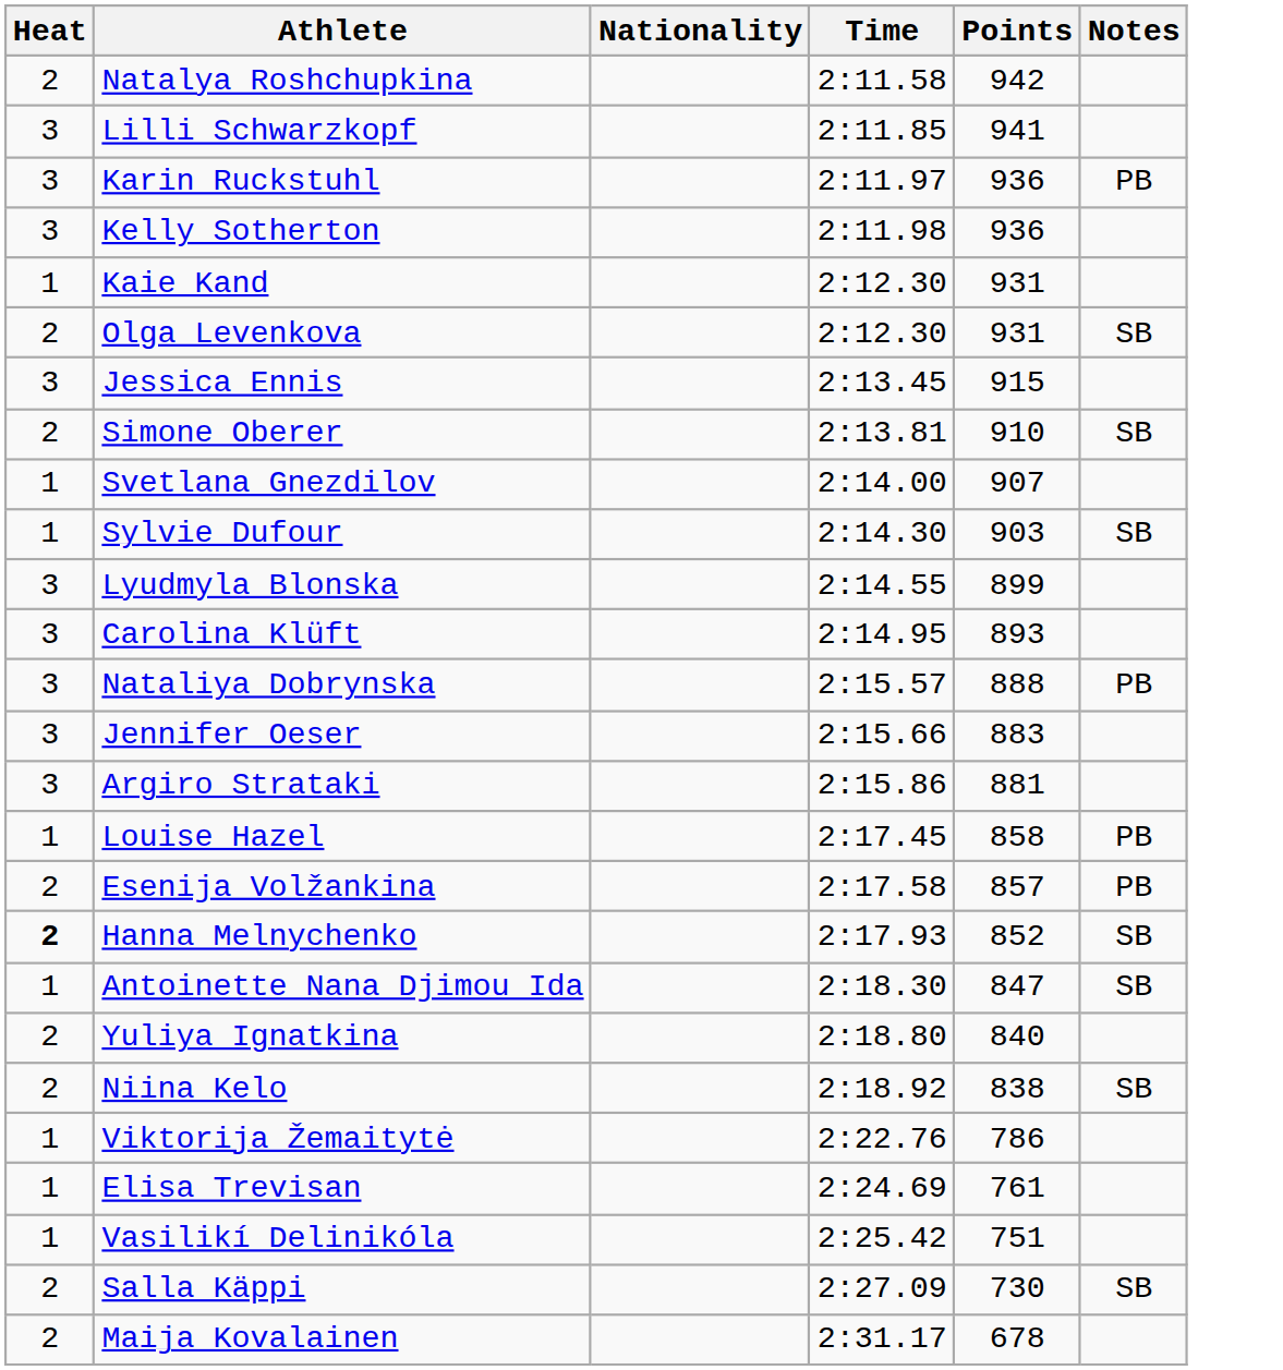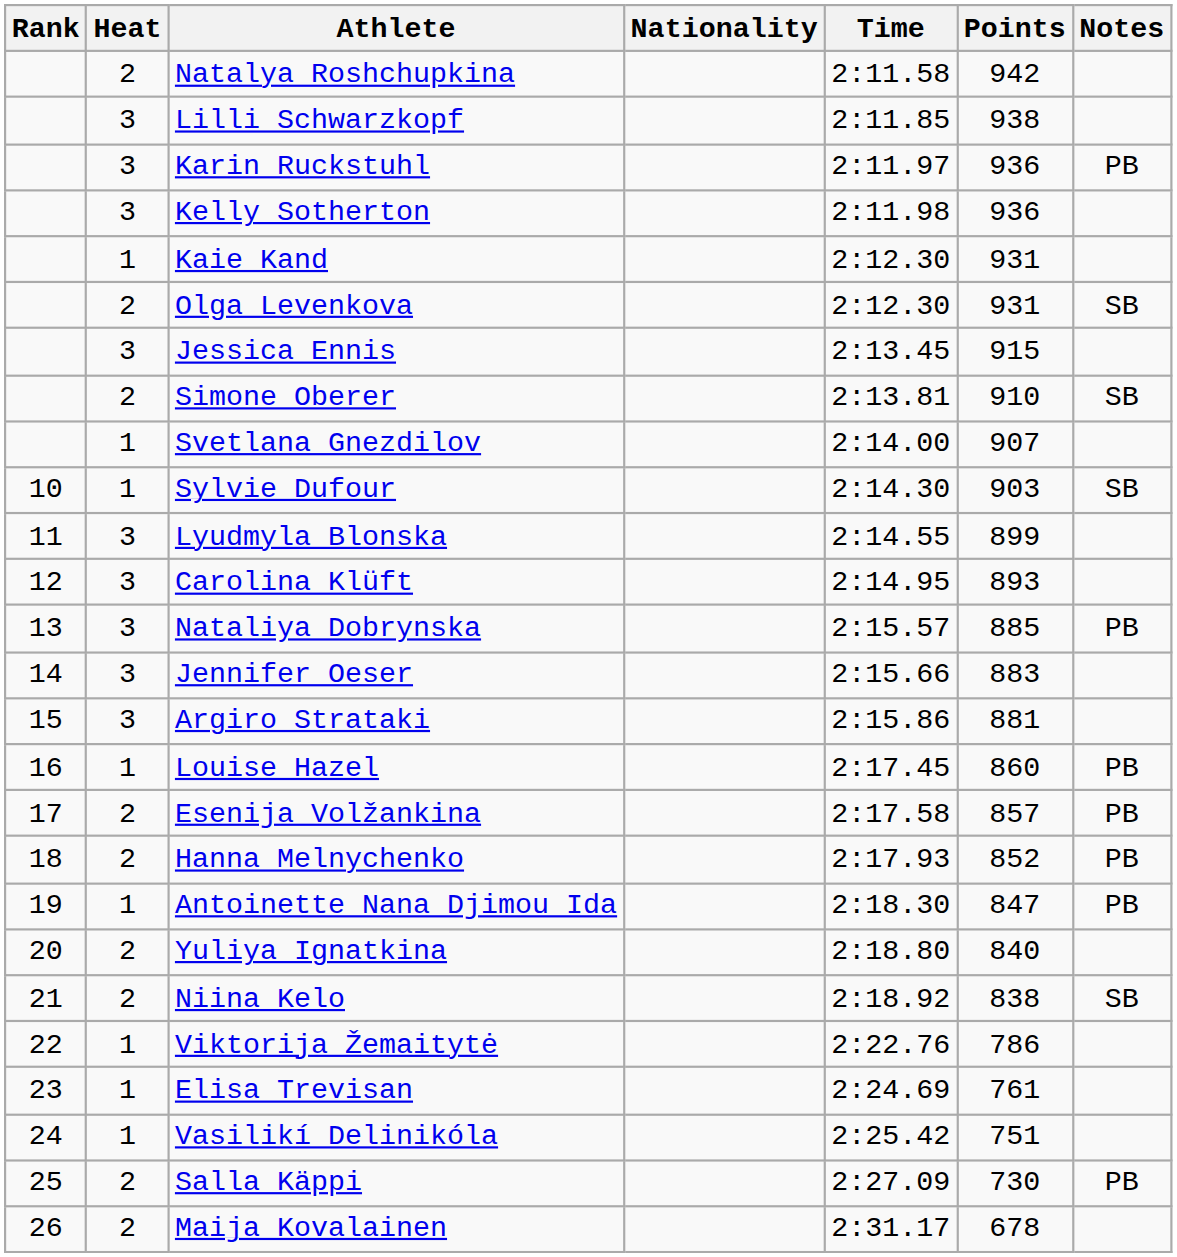+ column: Rank | 10 | 11 | 12 | 13 | 14 | 15 | 16 | 17 | 18 | 19 | 20 | 21 | 22 | 23 | 24 | 25 | 26
Lilli Schwarzkopf | Points: 941 -> 938
Nataliya Dobrynska | Points: 888 -> 885
Louise Hazel | Points: 858 -> 860
Hanna Melnychenko | Heat: bold -> normal
Hanna Melnychenko | Notes: SB -> PB
Antoinette Nana Djimou Ida | Notes: SB -> PB
Salla Käppi | Notes: SB -> PB
